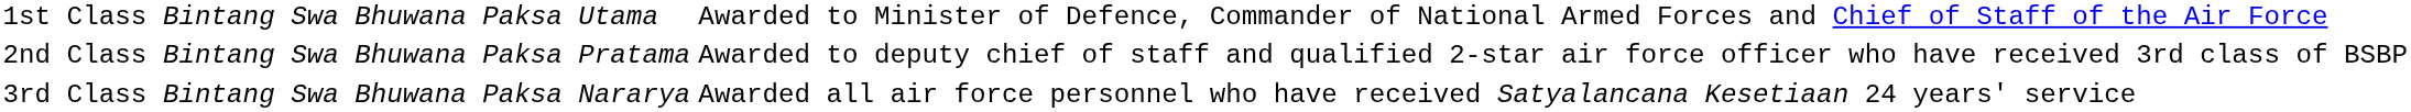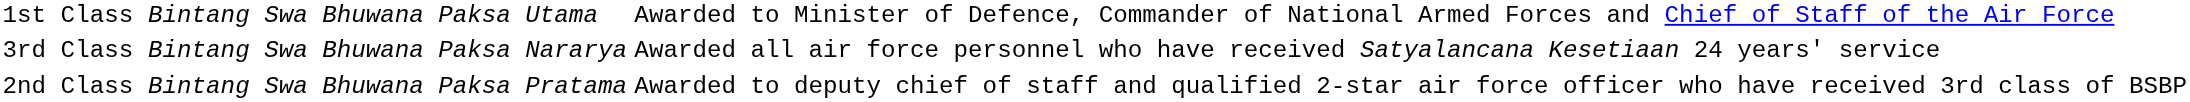rows swapped: 2nd Class <-> 3rd Class
